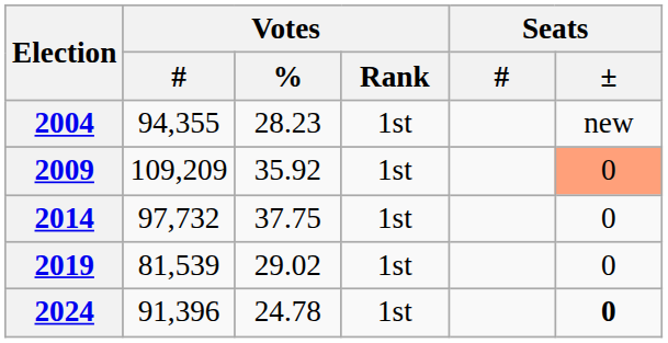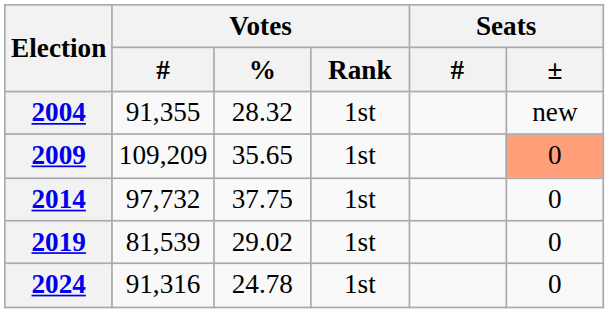2004 | Votes / #: 94,355 -> 91,355
2004 | Votes / %: 28.23 -> 28.32
2009 | Votes / %: 35.92 -> 35.65
2024 | Votes / #: 91,396 -> 91,316
2024 | Seats / ±: bold -> normal
